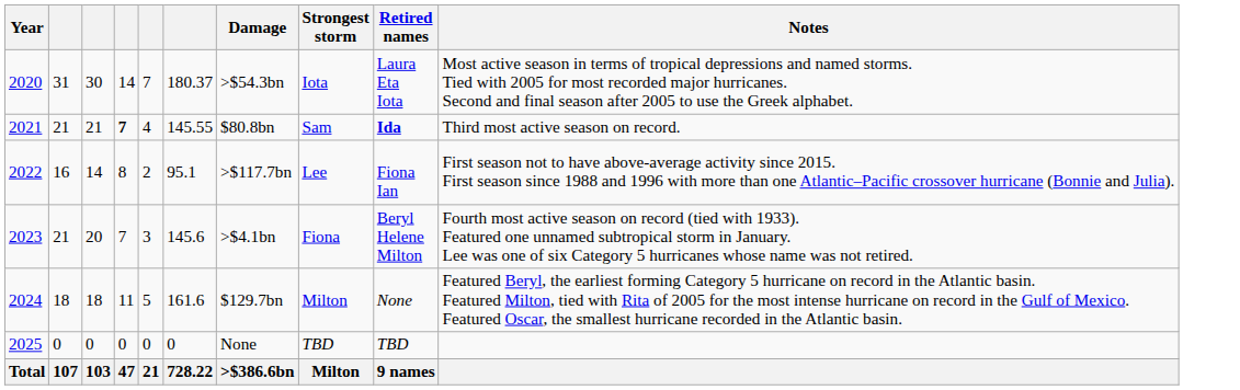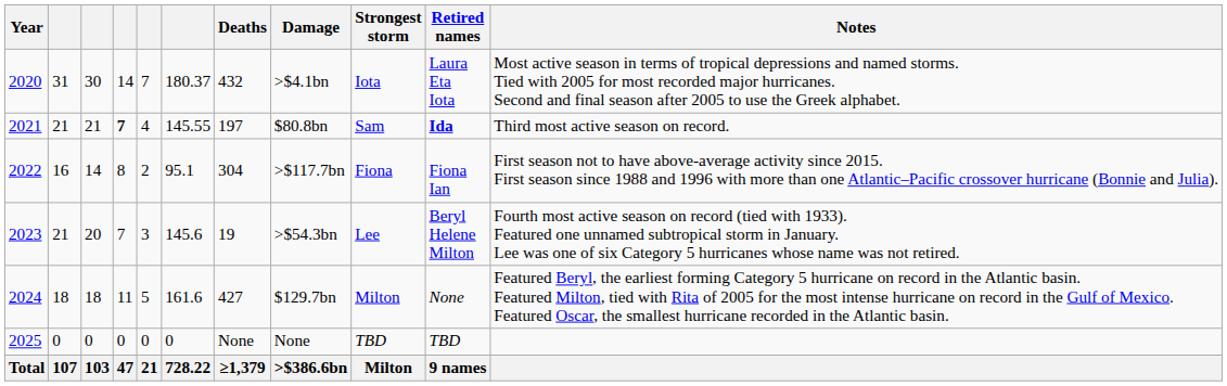+ column: Deaths | 432 | 197 | 304 | 19 | 427 | None | ≥1,379
2020 | Damage: >$54.3bn -> >$4.1bn
2022 | Strongest storm: Lee -> Fiona
2023 | Damage: >$4.1bn -> >$54.3bn
2023 | Strongest storm: Fiona -> Lee
